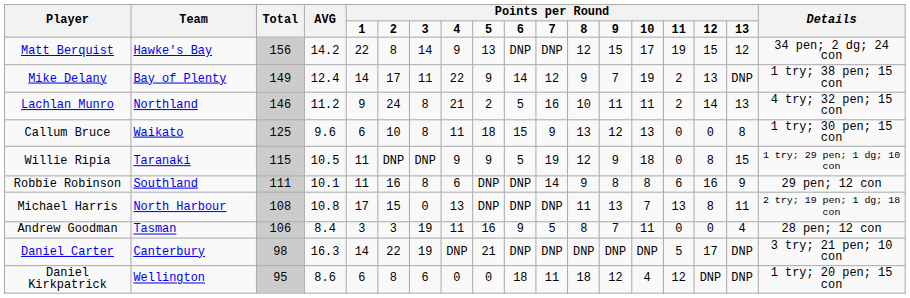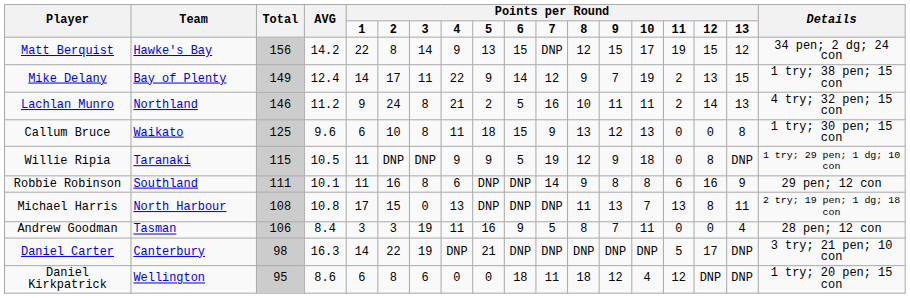Matt Berquist | column 10: DNP -> 15
Mike Delany | column 17: DNP -> 15
Willie Ripia | column 17: 15 -> DNP
